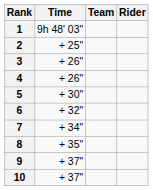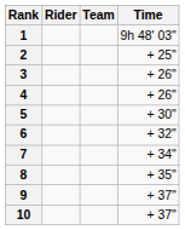columns swapped: Rider <-> Time
